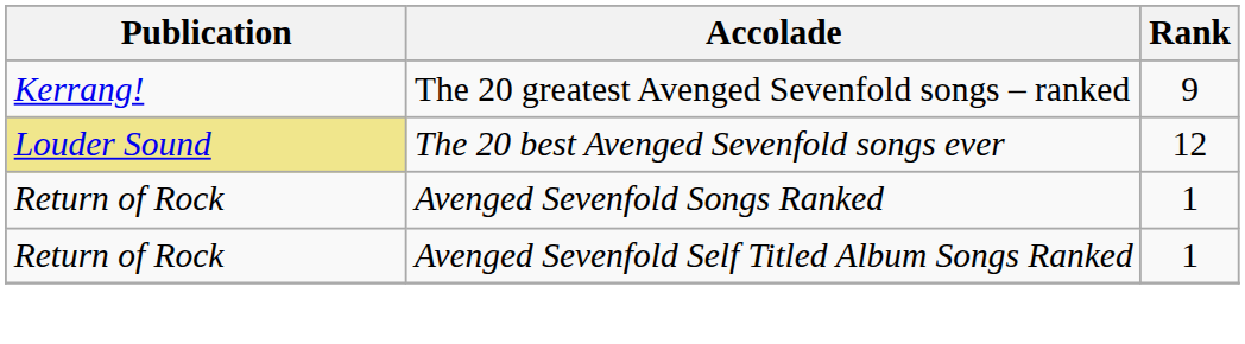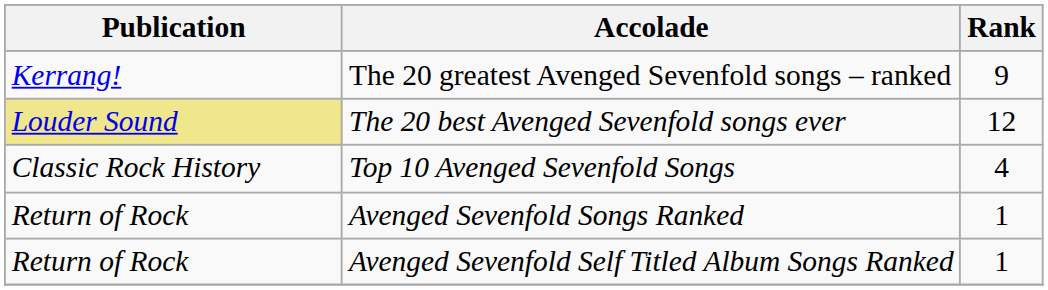+ row: Classic Rock History | Top 10 Avenged Sevenfold Songs | 4
